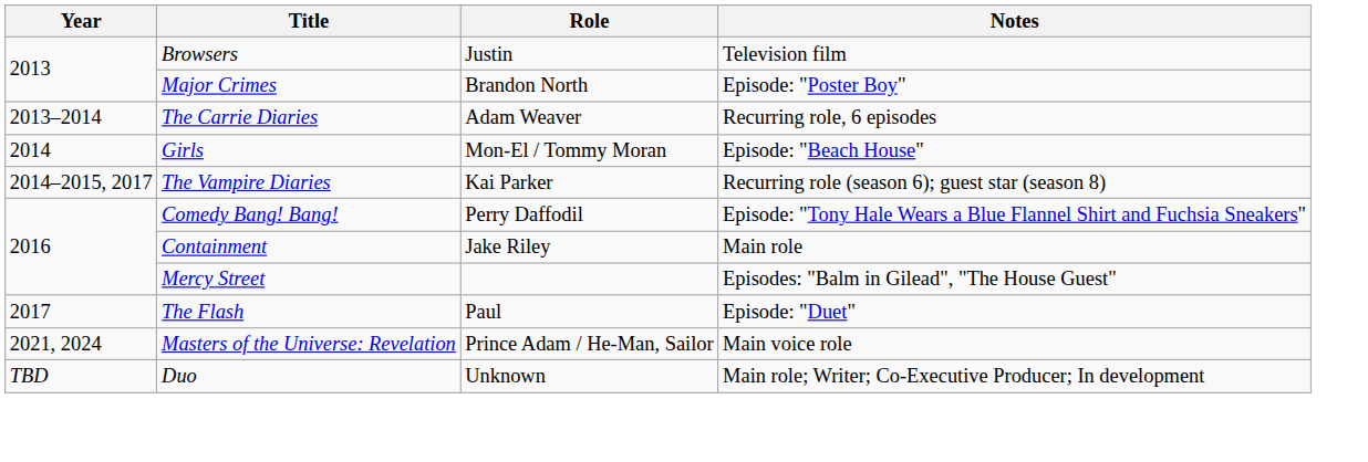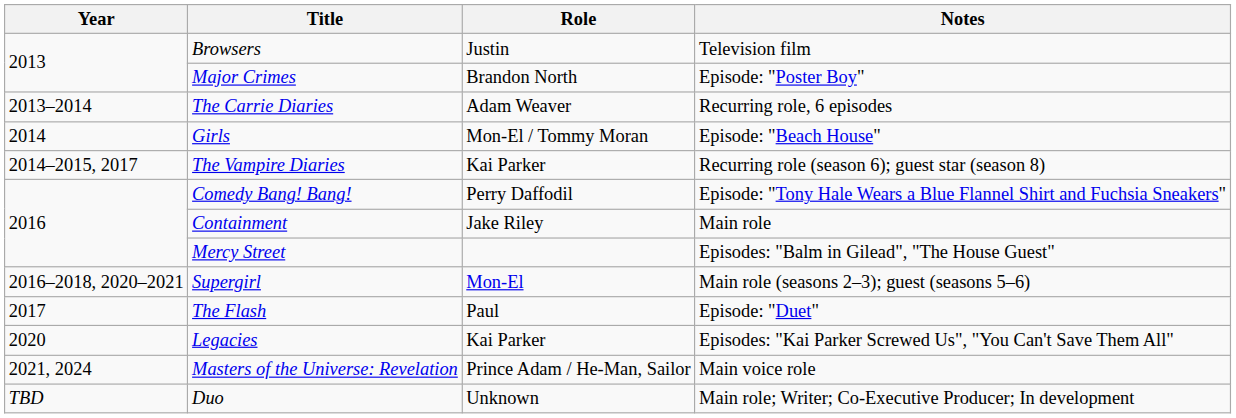+ row: 2016–2018, 2020–2021 | Supergirl | Mon-El | Main role (seasons 2–3); guest (seasons 5–6)
+ row: 2020 | Legacies | Kai Parker | Episodes: "Kai Parker Screwed Us", "You Can't Save Them All"
